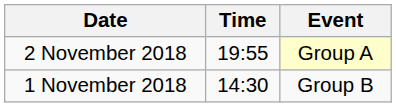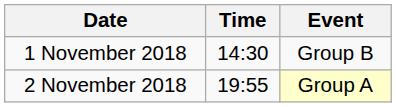rows swapped: 1 November 2018 <-> 2 November 2018
